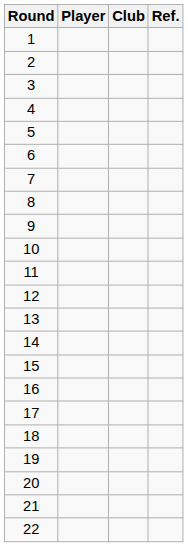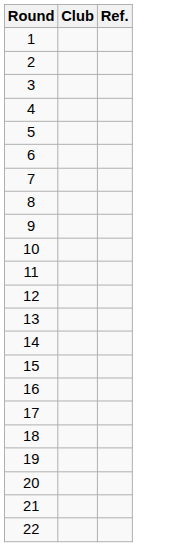- column: Player
